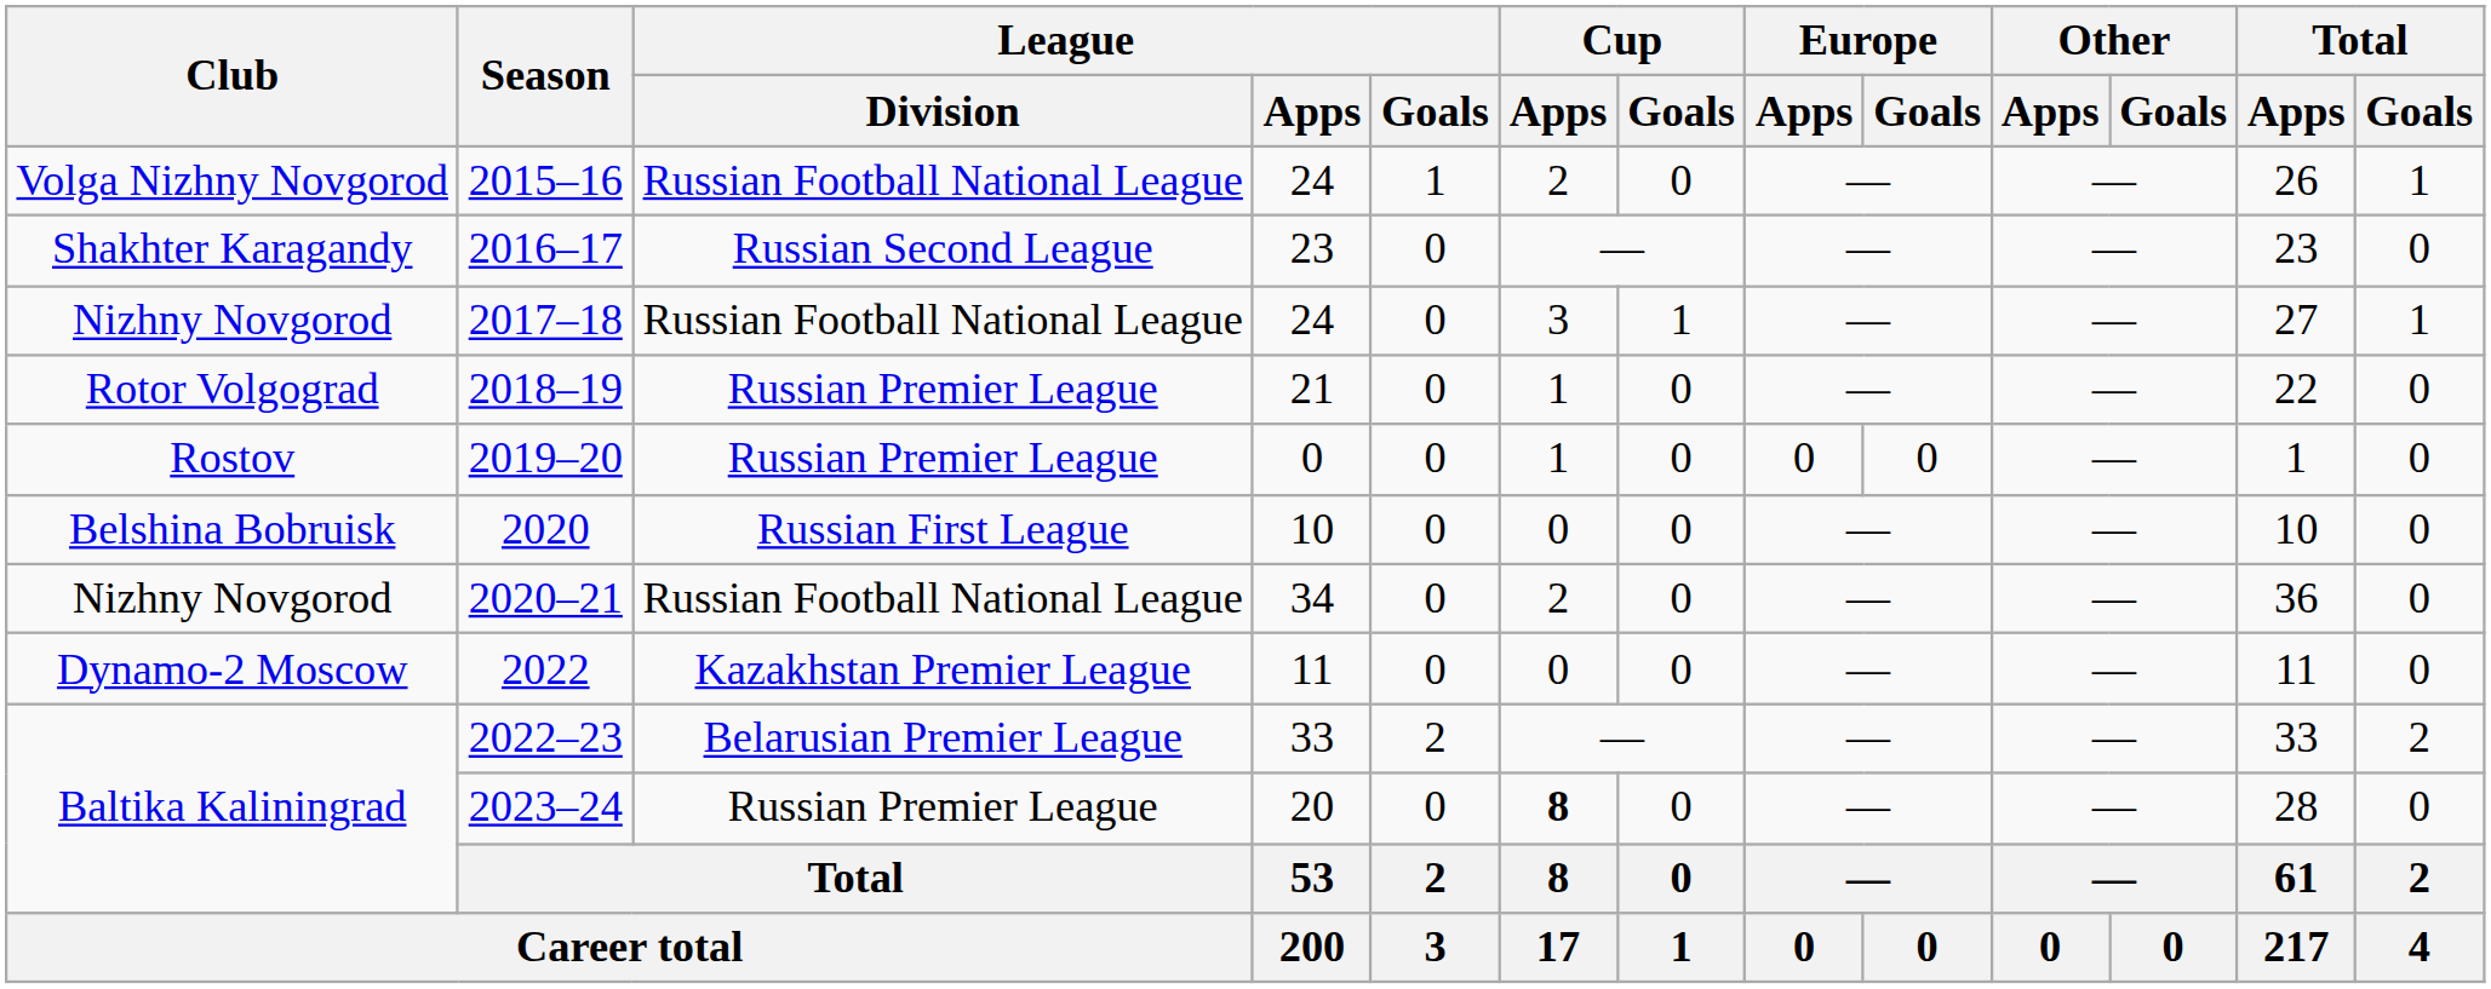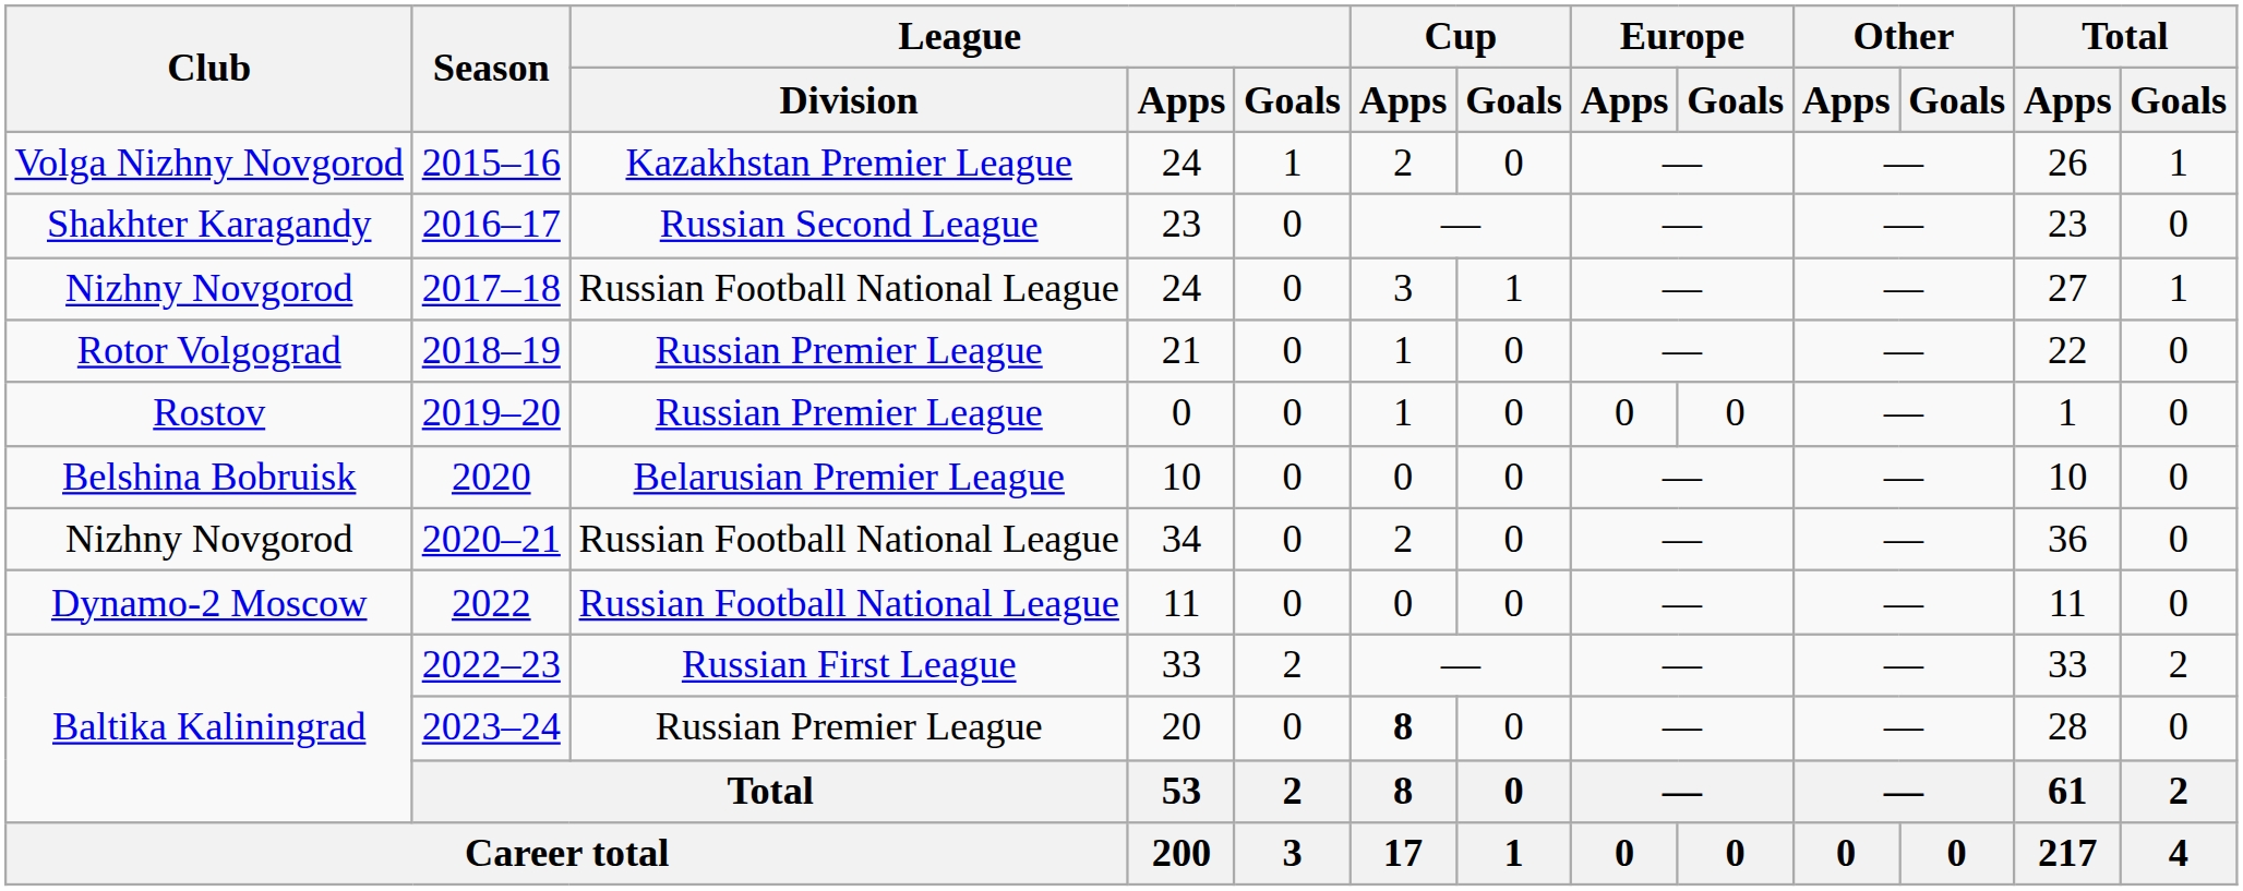2015–16 | League / Division: Russian Football National League -> Kazakhstan Premier League
2020 | League / Division: Russian First League -> Belarusian Premier League
2022 | League / Division: Kazakhstan Premier League -> Russian Football National League
2022–23 | League / Division: Belarusian Premier League -> Russian First League
